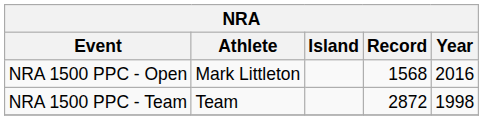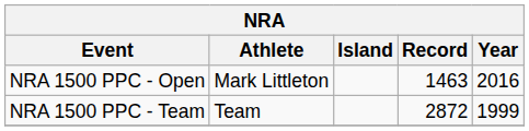NRA 1500 PPC - Open | Record: 1568 -> 1463
NRA 1500 PPC - Team | Year: 1998 -> 1999
